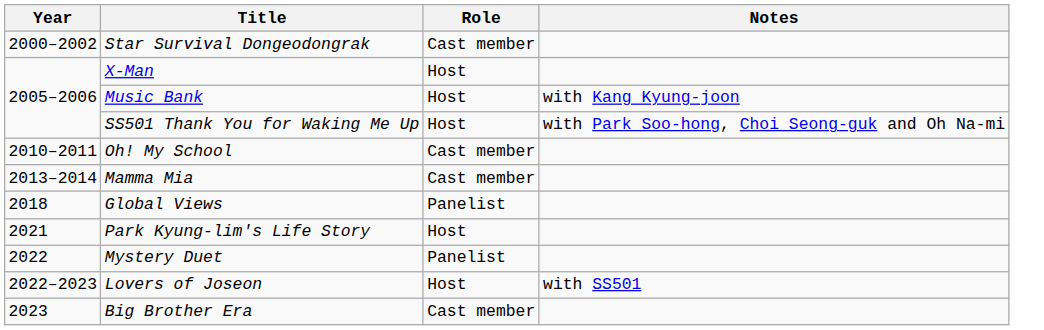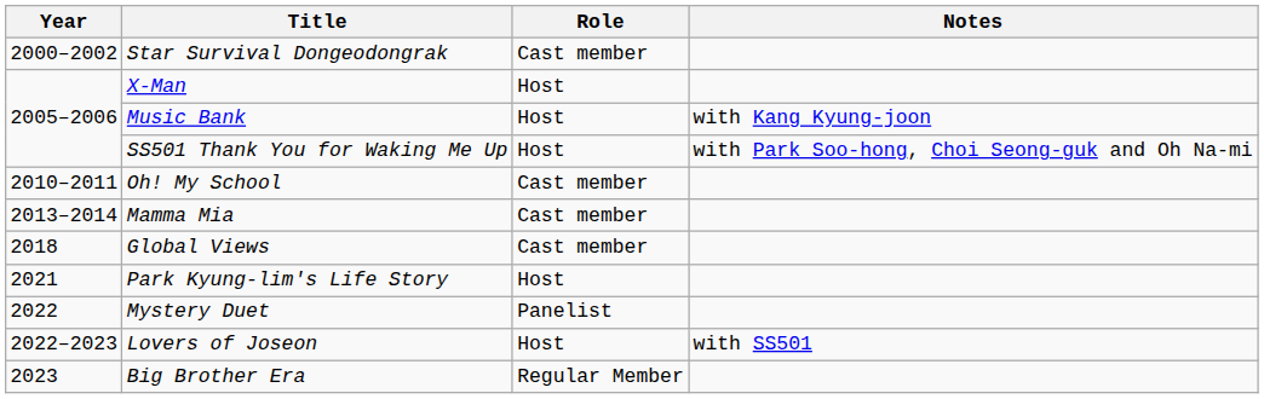Global Views | Role: Panelist -> Cast member
Big Brother Era | Role: Cast member -> Regular Member
